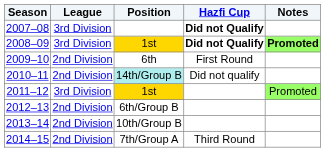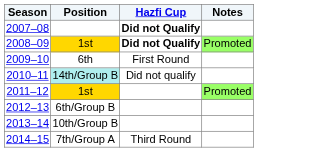- column: League | 3rd Division | 3rd Division | 2nd Division | 2nd Division | 3rd Division | 2nd Division | 2nd Division | 2nd Division
2008–09 | Notes: bold -> normal
